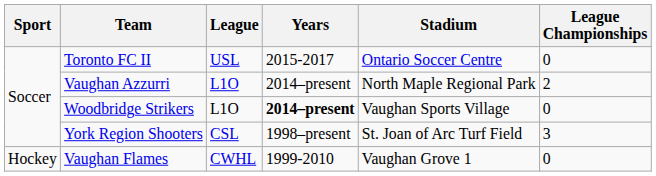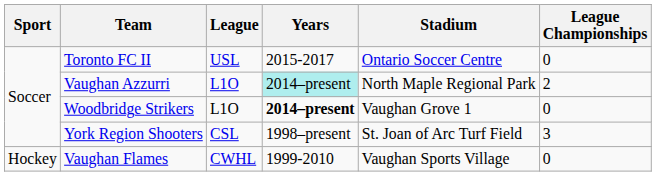Vaughan Azzurri | Years: no background -> paleturquoise background
Woodbridge Strikers | Stadium: Vaughan Sports Village -> Vaughan Grove 1
Vaughan Flames | Stadium: Vaughan Grove 1 -> Vaughan Sports Village
